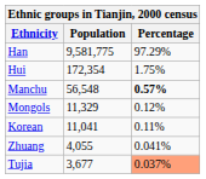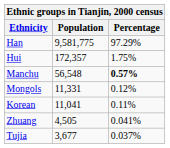Hui | Population: 172,354 -> 172,357
Mongols | Population: 11,329 -> 11,331
Zhuang | Population: 4,055 -> 4,505
Tujia | Percentage: lightsalmon background -> no background
